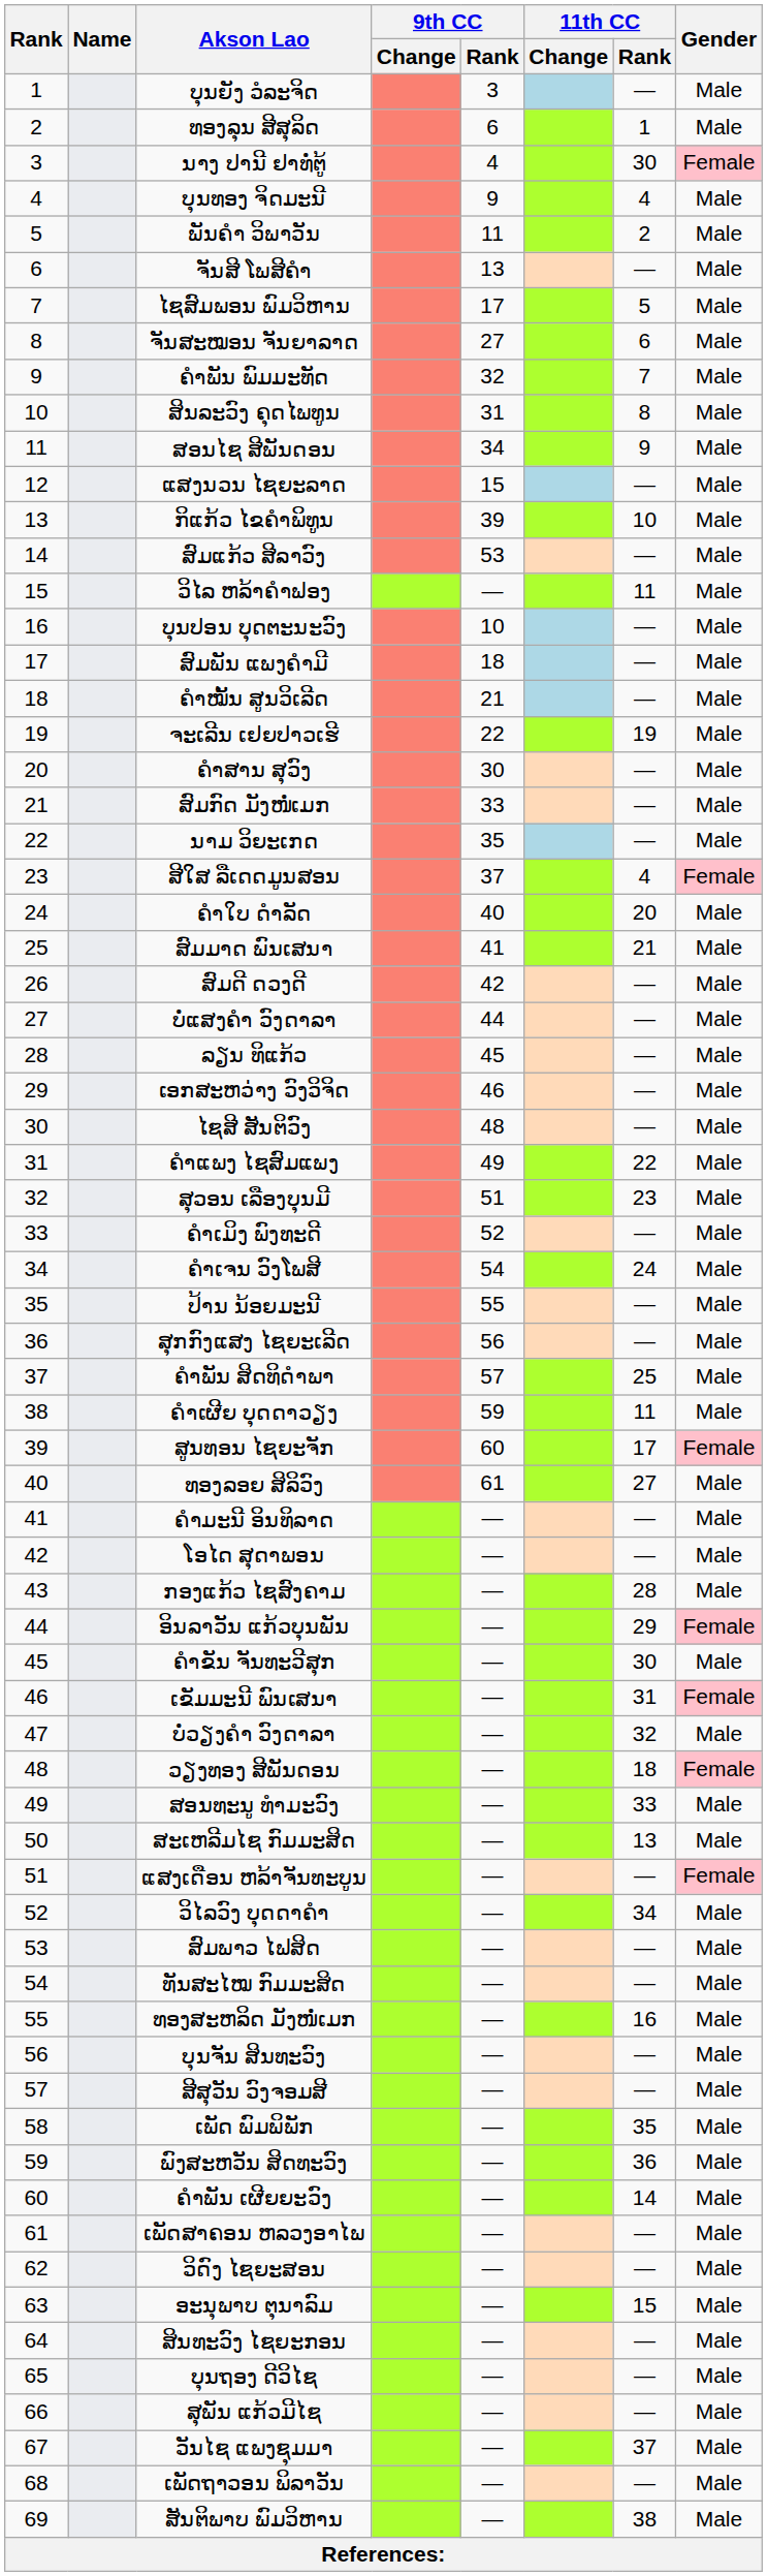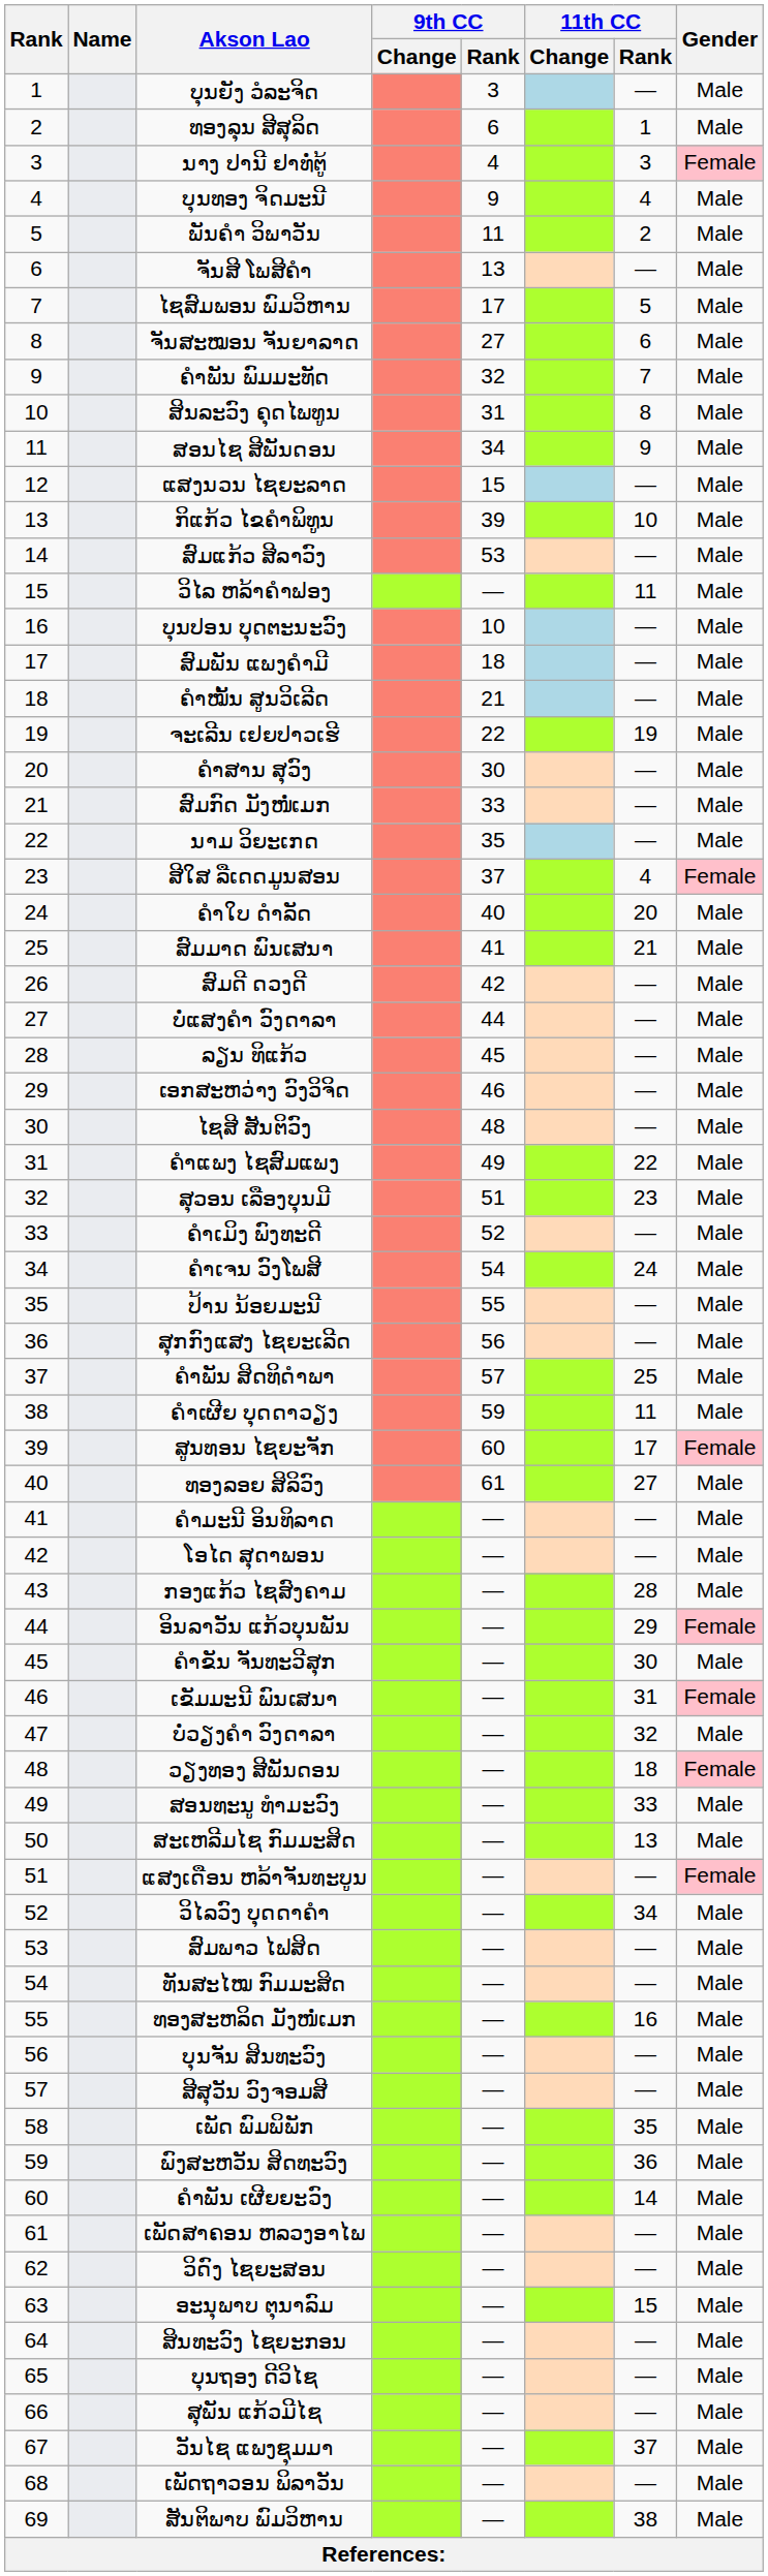ນາງ ປານີ ຢາທໍ່ຕູ້ | 11th CC / Rank: 30 -> 3
